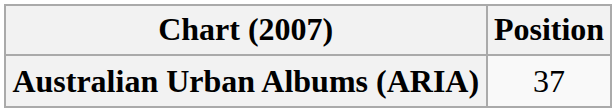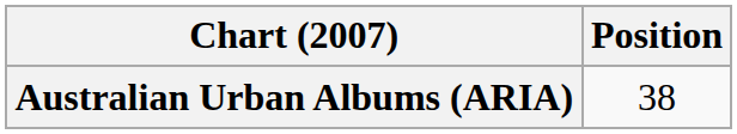Australian Urban Albums (ARIA) | Position: 37 -> 38
